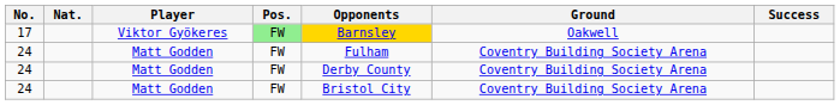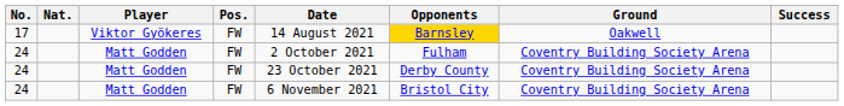+ column: Date | 14 August 2021 | 2 October 2021 | 23 October 2021 | 6 November 2021
17 | Pos.: lightgreen background -> no background
